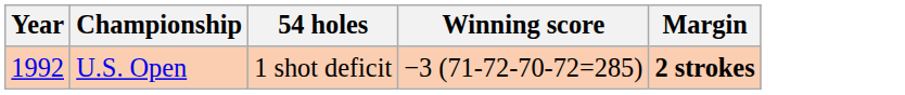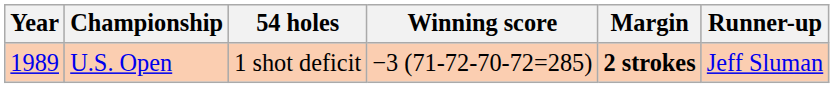+ column: Runner-up | Jeff Sluman
U.S. Open | Year: 1992 -> 1989
